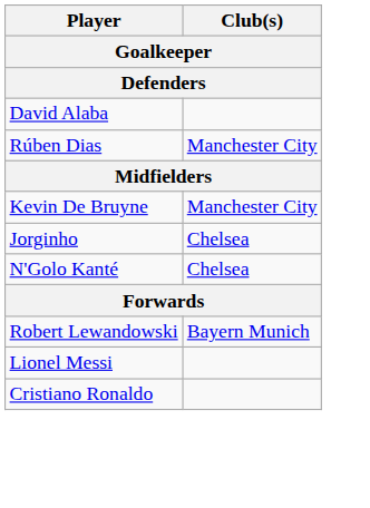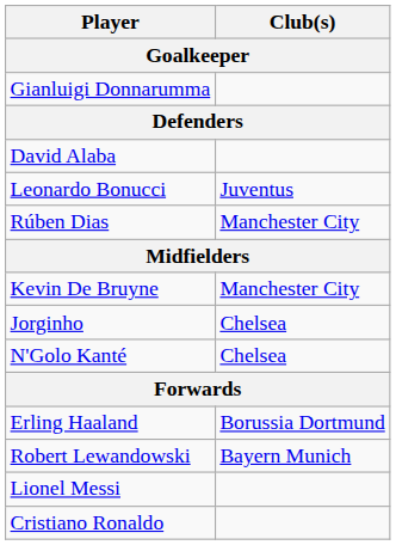+ row: Gianluigi Donnarumma
+ row: Leonardo Bonucci | Juventus
+ row: Erling Haaland | Borussia Dortmund
